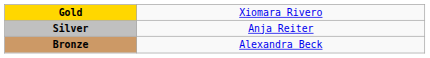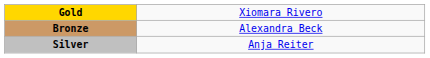rows swapped: Silver <-> Bronze
